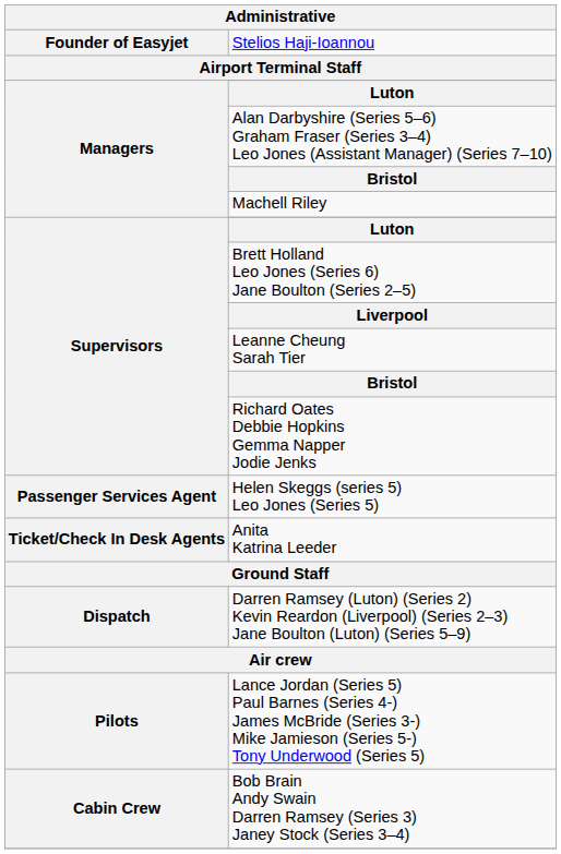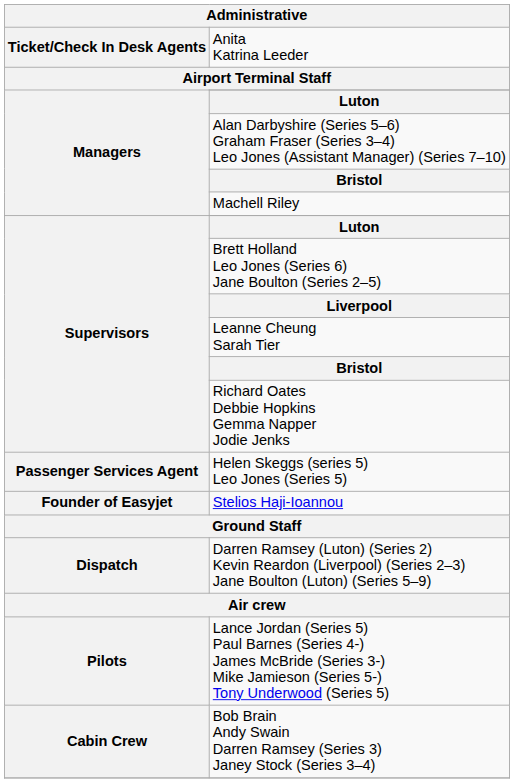rows swapped: Stelios Haji-Ioannou <-> Anita Katrina Leeder
